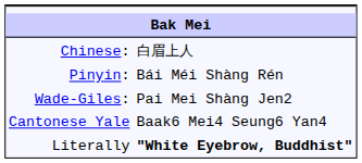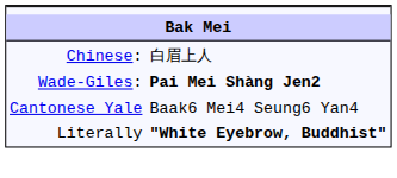- row: Pinyin: | Bái Méi Shàng Rén
Wade-Giles: | column 2: normal -> bold
